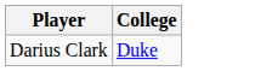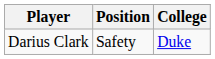+ column: Position | Safety
